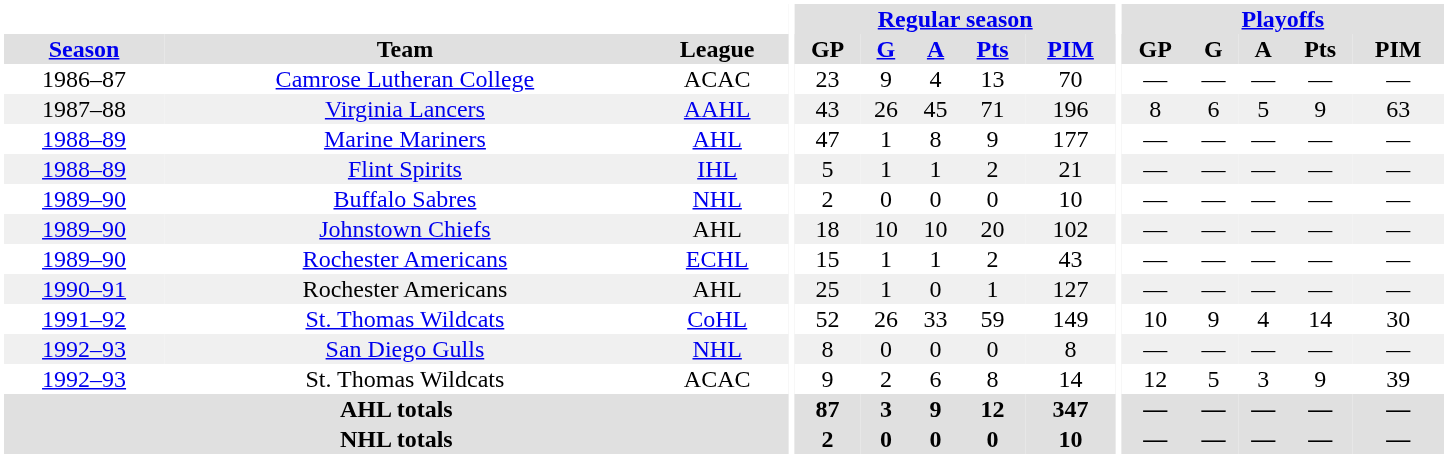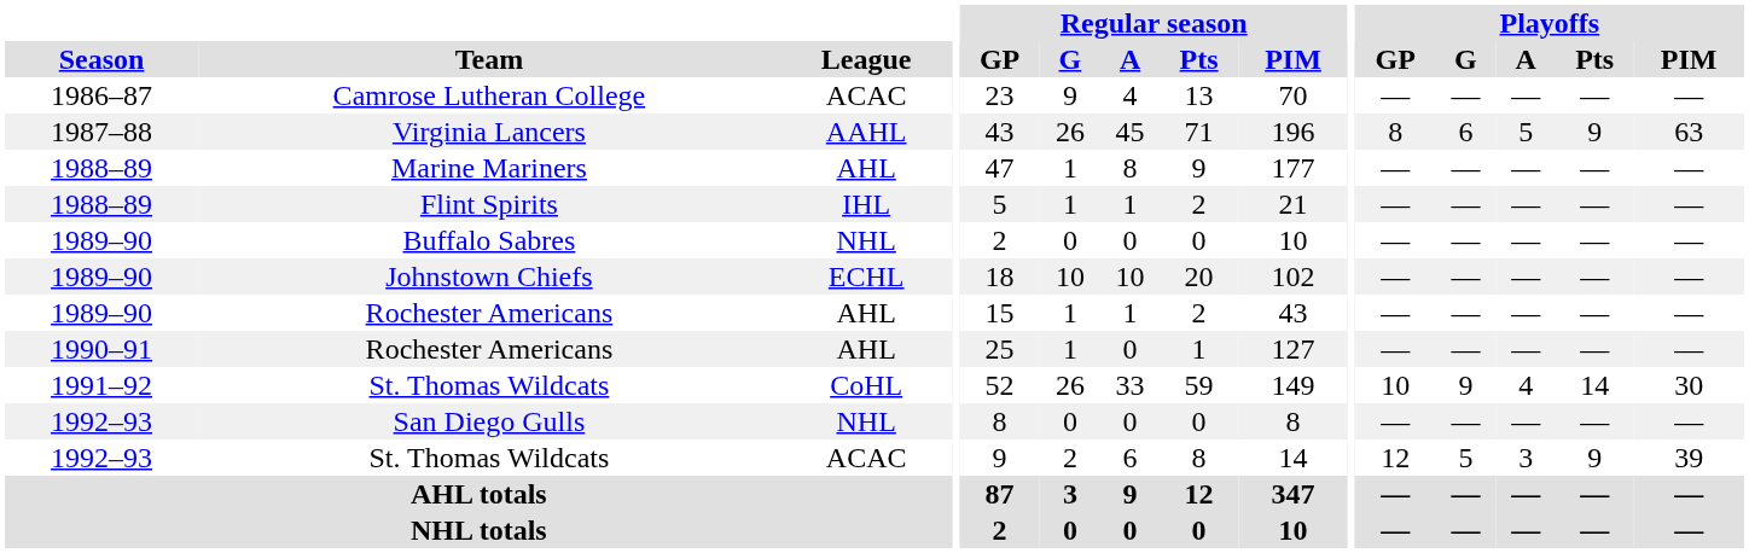Johnstown Chiefs | League: AHL -> ECHL
1989–90 / Rochester Americans | League: ECHL -> AHL
